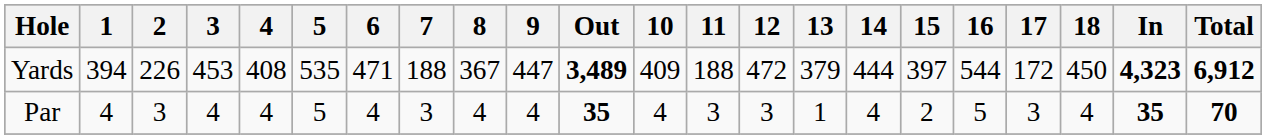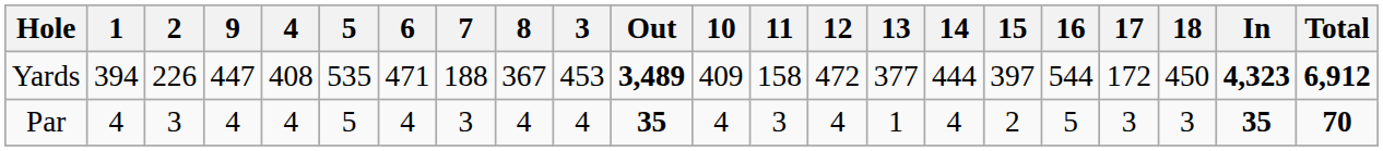columns swapped: 3 <-> 9
Yards | 11: 188 -> 158
Yards | 13: 379 -> 377
Par | 12: 3 -> 4
Par | 18: 4 -> 3
